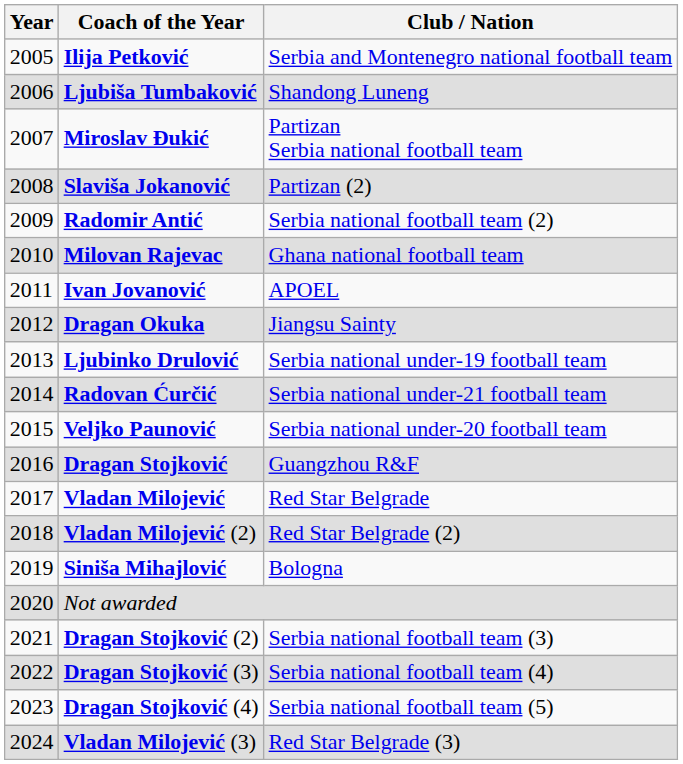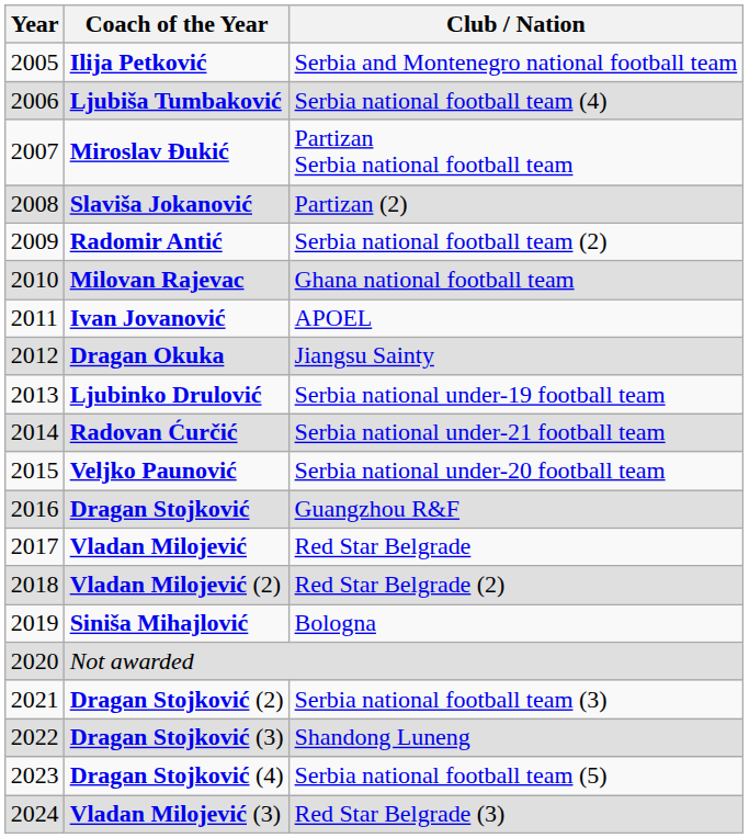Ljubiša Tumbaković | Club / Nation: Shandong Luneng -> Serbia national football team (4)
Dragan Stojković (3) | Club / Nation: Serbia national football team (4) -> Shandong Luneng
